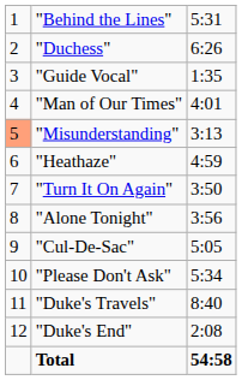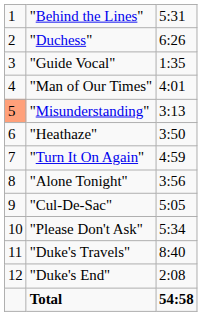"Heathaze" | column 3: 4:59 -> 3:50
"Turn It On Again" | column 3: 3:50 -> 4:59
